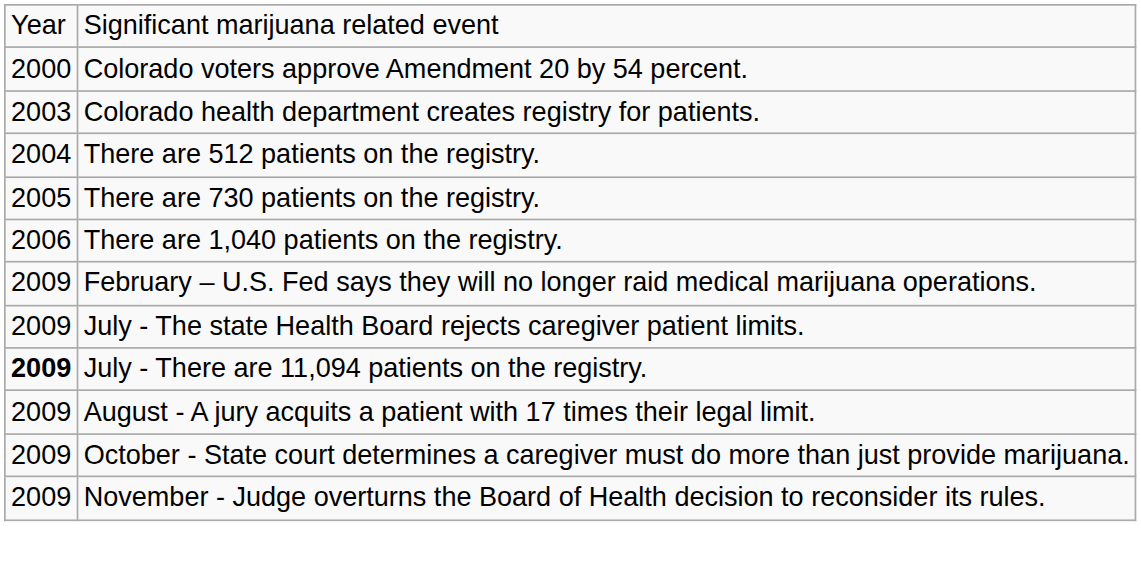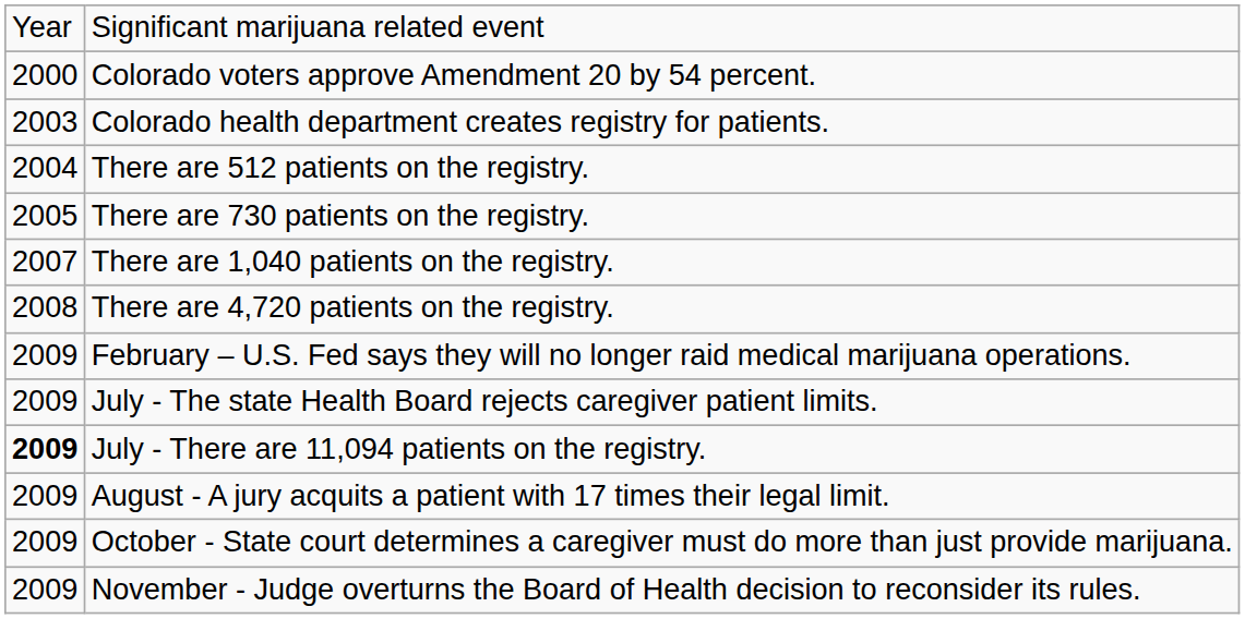There are 1,040 patients on the registry. | column 1: 2006 -> 2007
+ row: 2008 | There are 4,720 patients on the registry.
